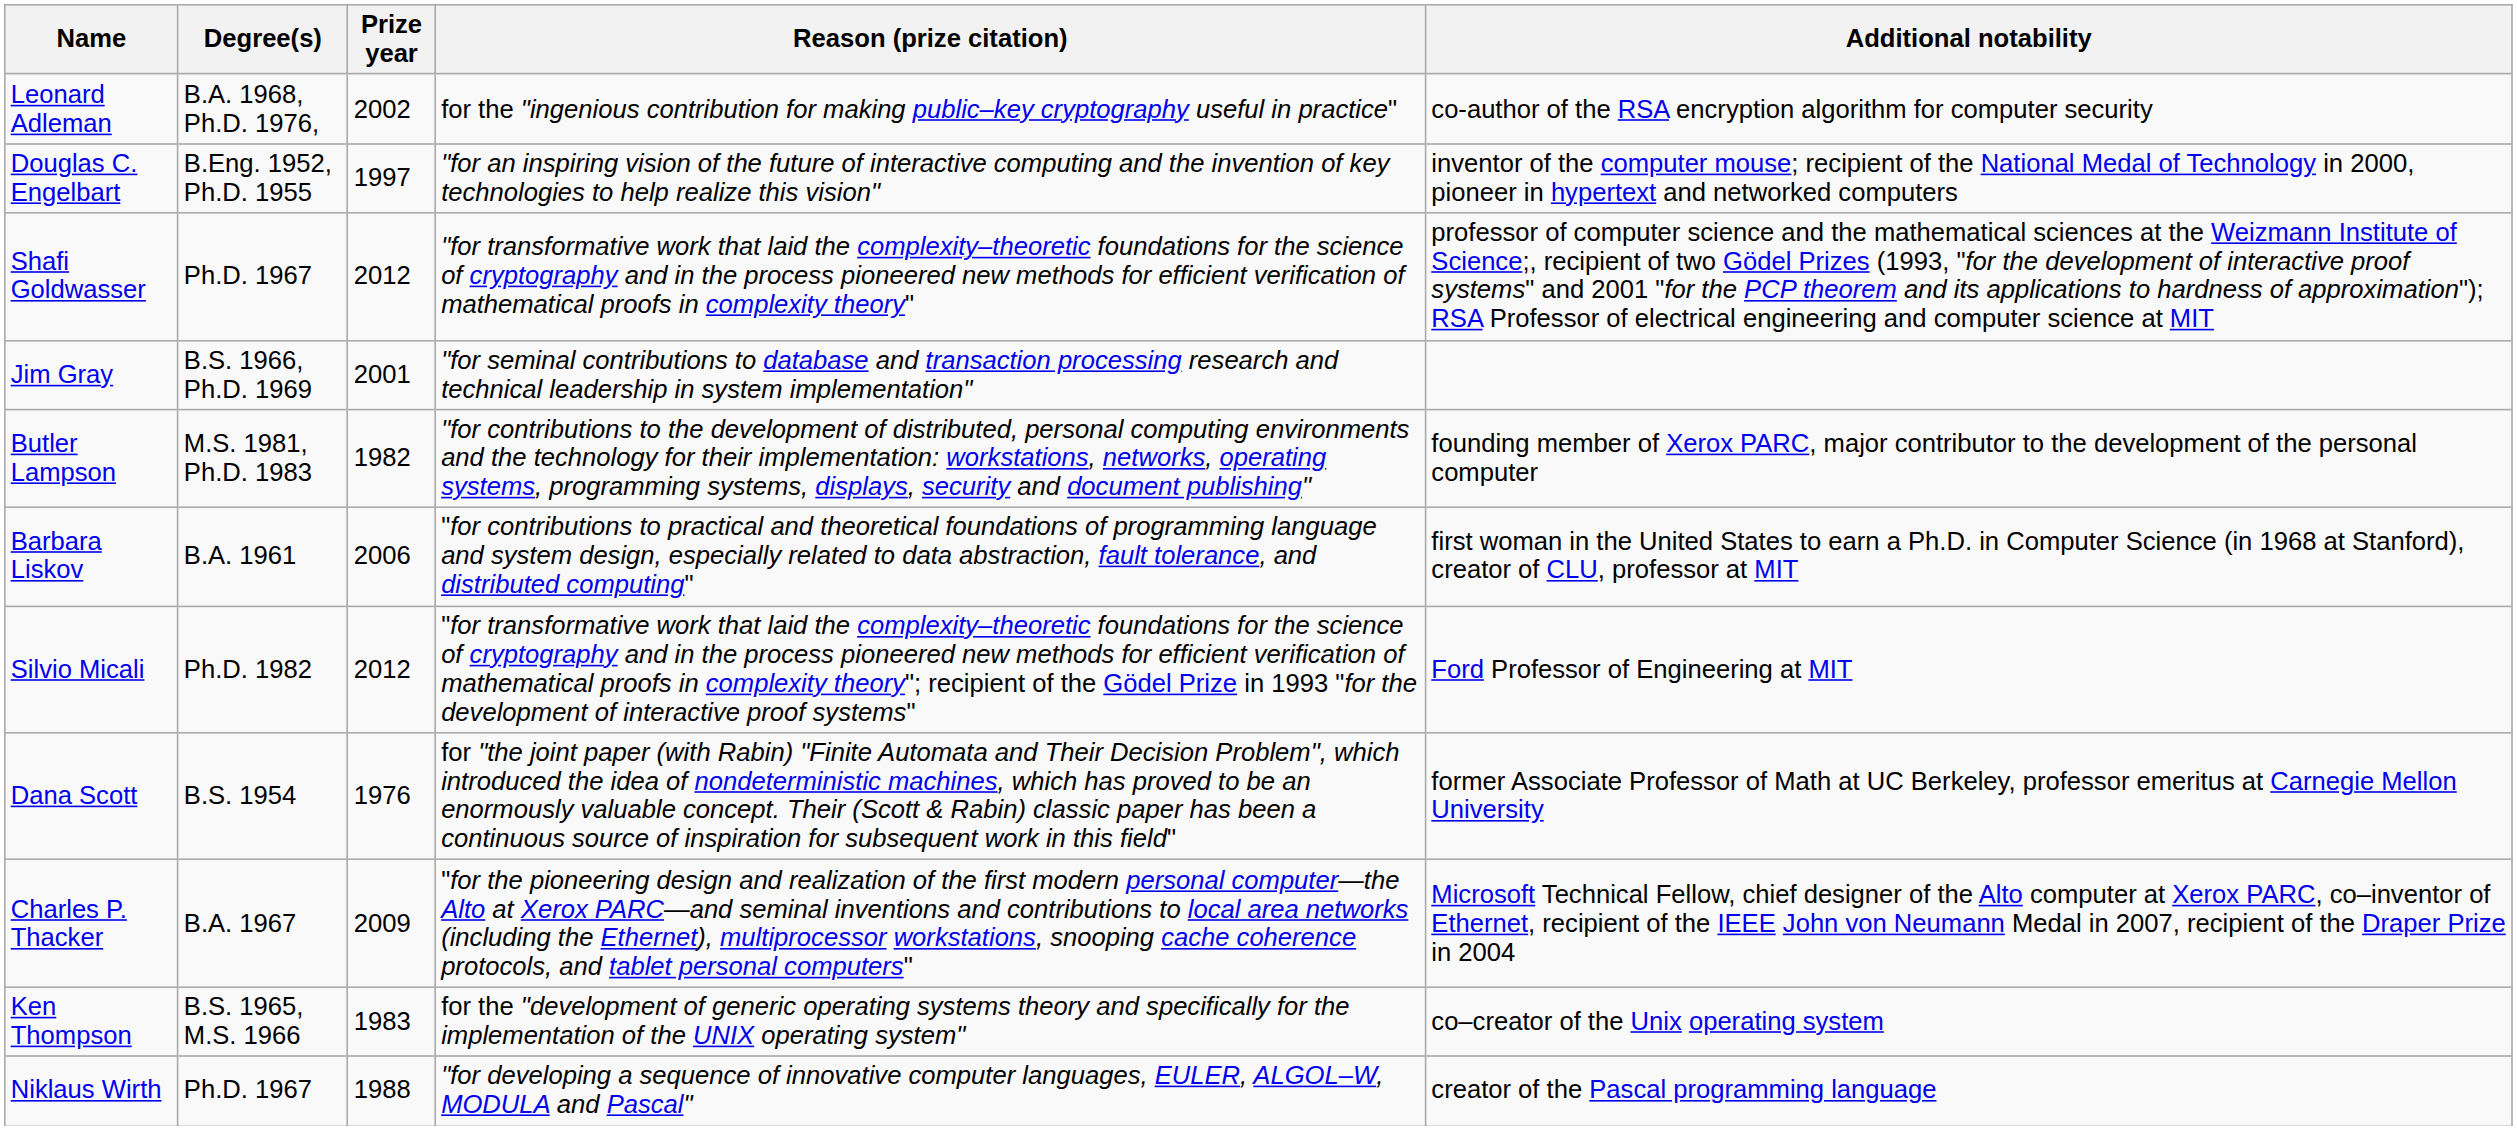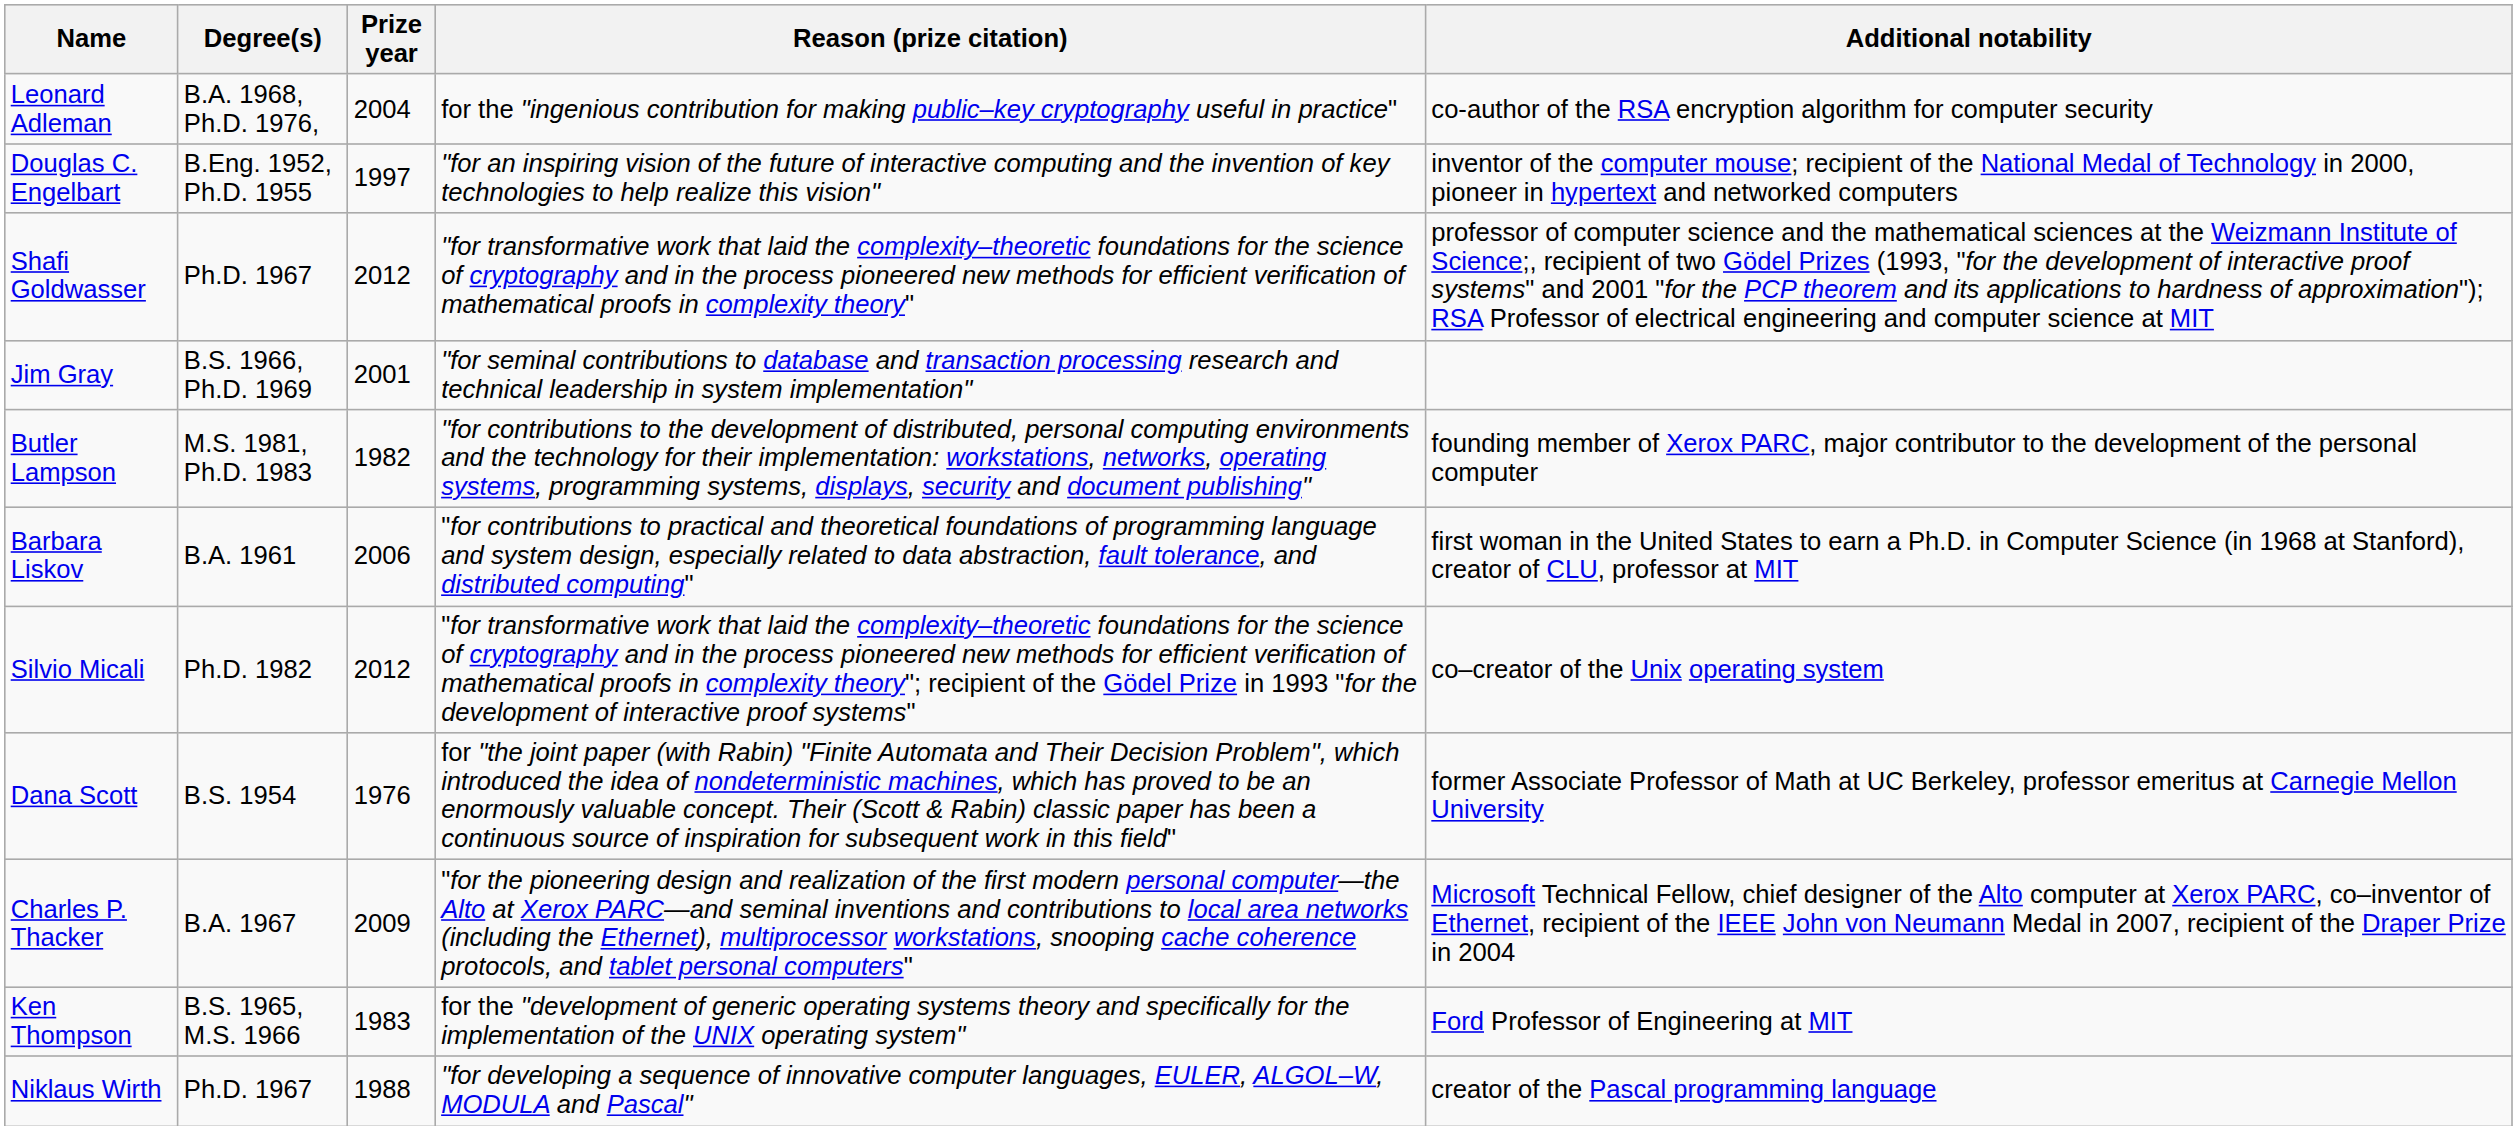Leonard Adleman | Prize year: 2002 -> 2004
Silvio Micali | Additional notability: Ford Professor of Engineering at MIT -> co–creator of the Unix operating system
Ken Thompson | Additional notability: co–creator of the Unix operating system -> Ford Professor of Engineering at MIT
